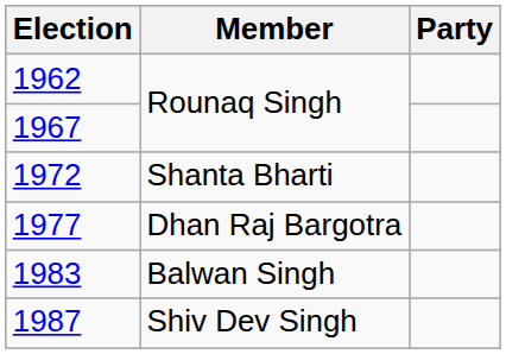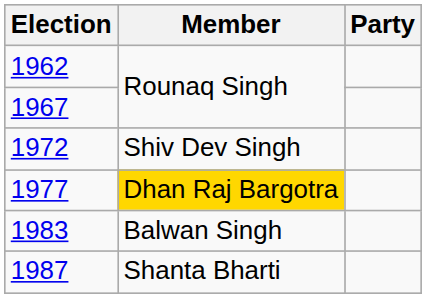1972 | Member: Shanta Bharti -> Shiv Dev Singh
1977 | Member: no background -> gold background
1987 | Member: Shiv Dev Singh -> Shanta Bharti
